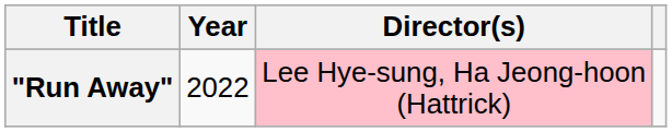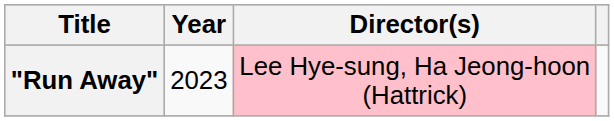"Run Away" | Year: 2022 -> 2023
